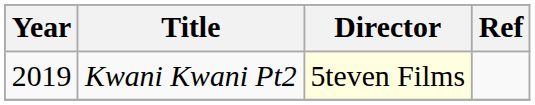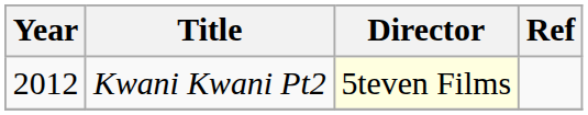Kwani Kwani Pt2 | Year: 2019 -> 2012
